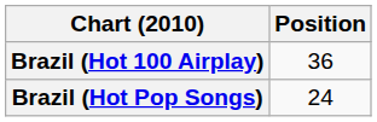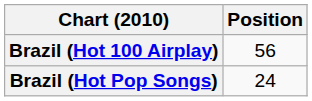Brazil (Hot 100 Airplay) | Position: 36 -> 56
